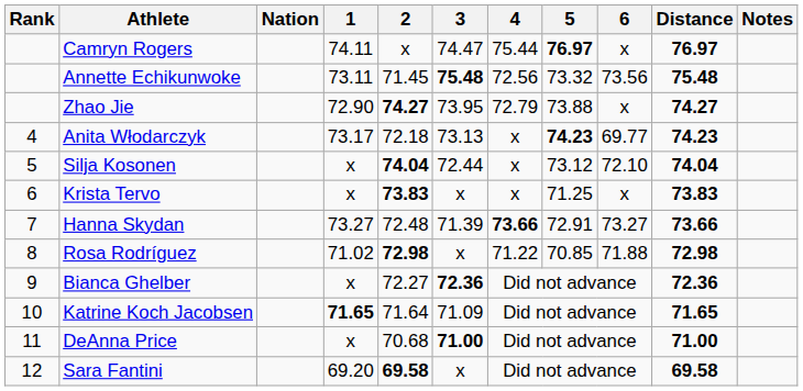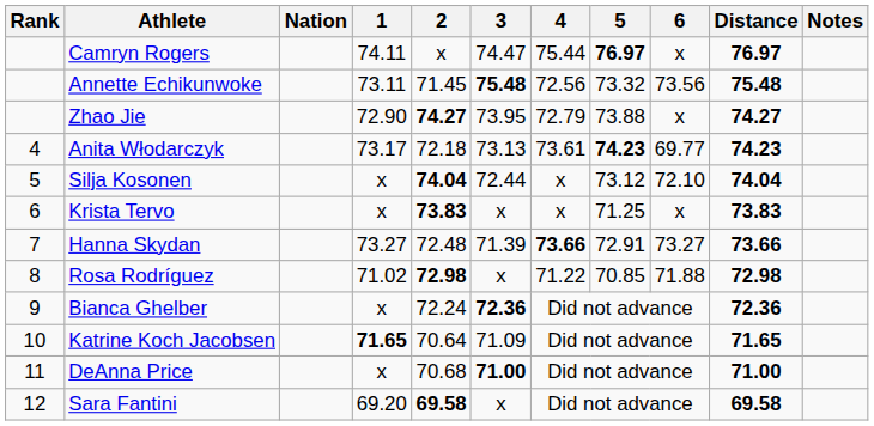Anita Włodarczyk | 4: x -> 73.61
Bianca Ghelber | 2: 72.27 -> 72.24
Katrine Koch Jacobsen | 2: 71.64 -> 70.64
